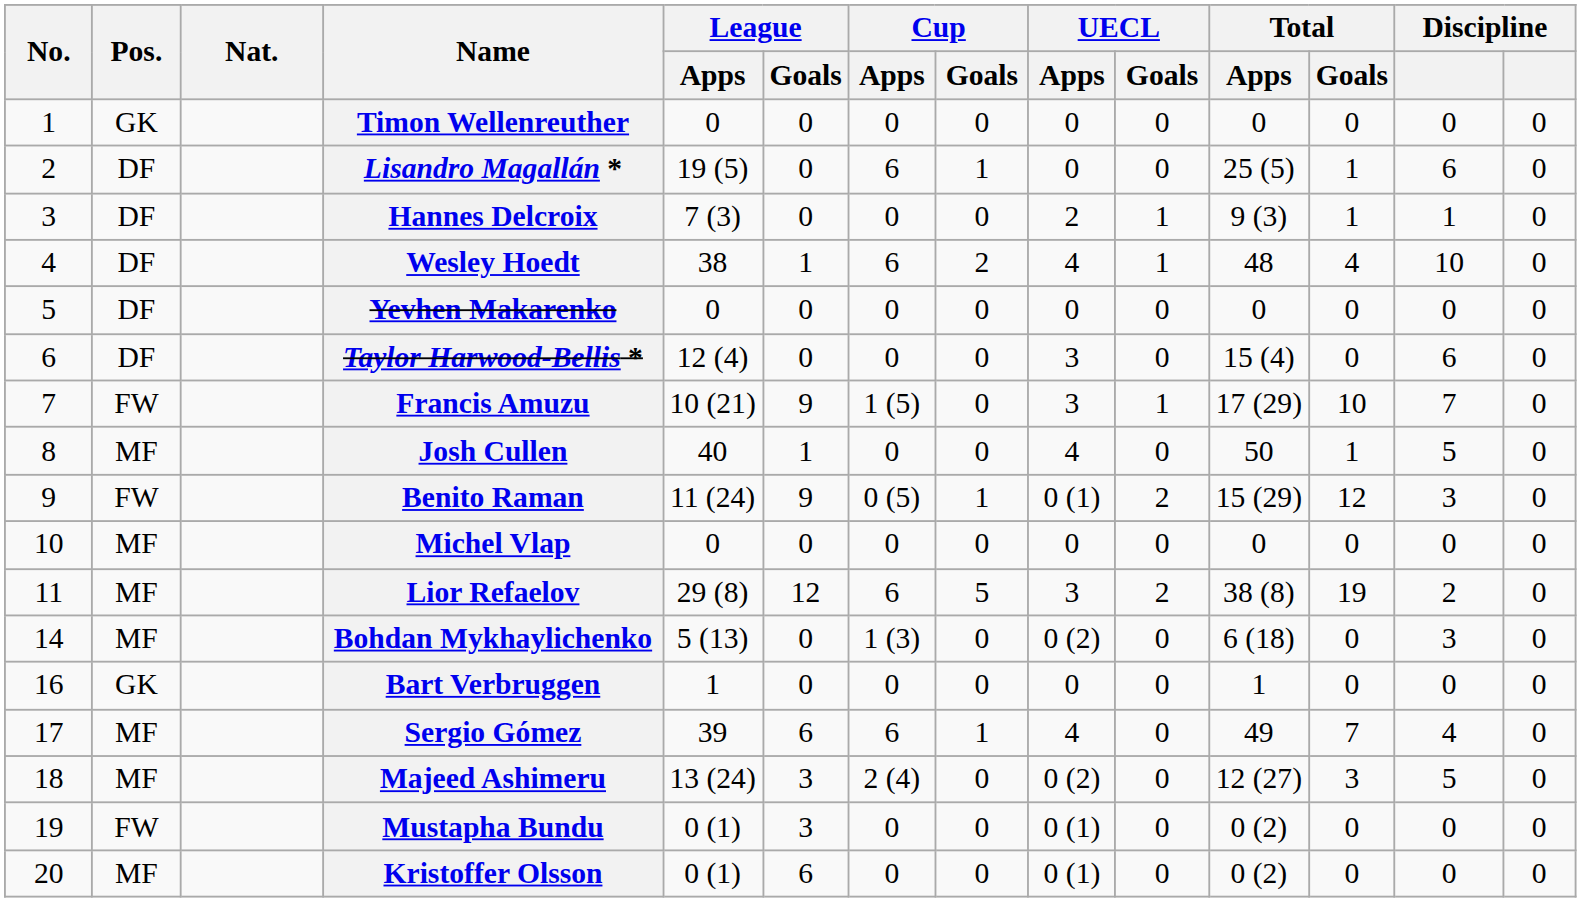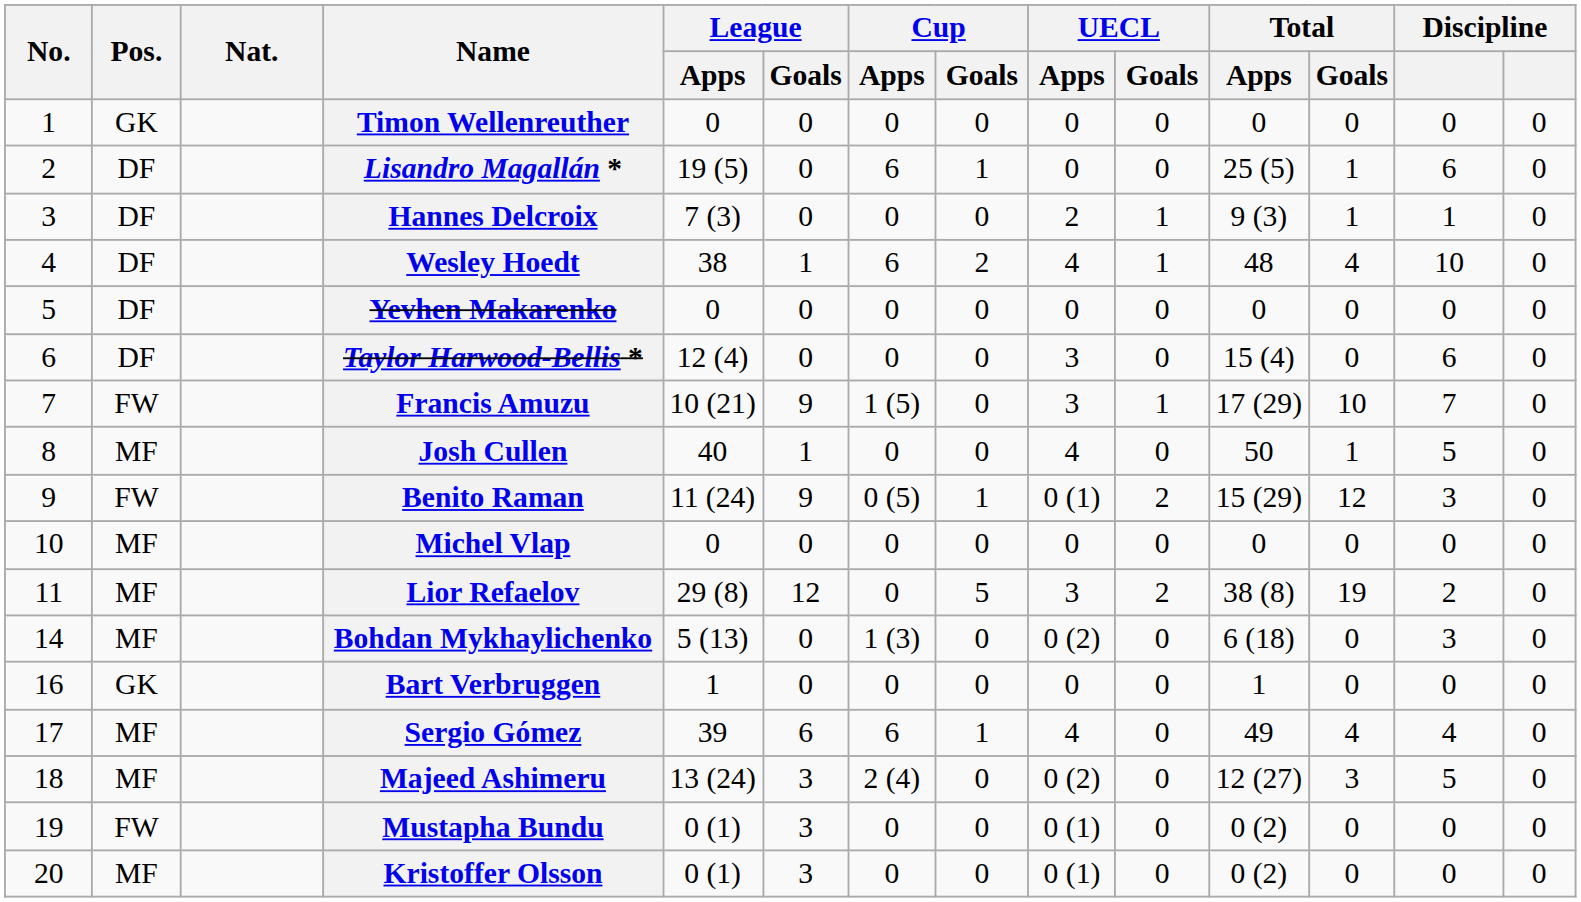Lior Refaelov | Cup / Apps: 6 -> 0
Sergio Gómez | Total / Goals: 7 -> 4
Kristoffer Olsson | League / Goals: 6 -> 3
